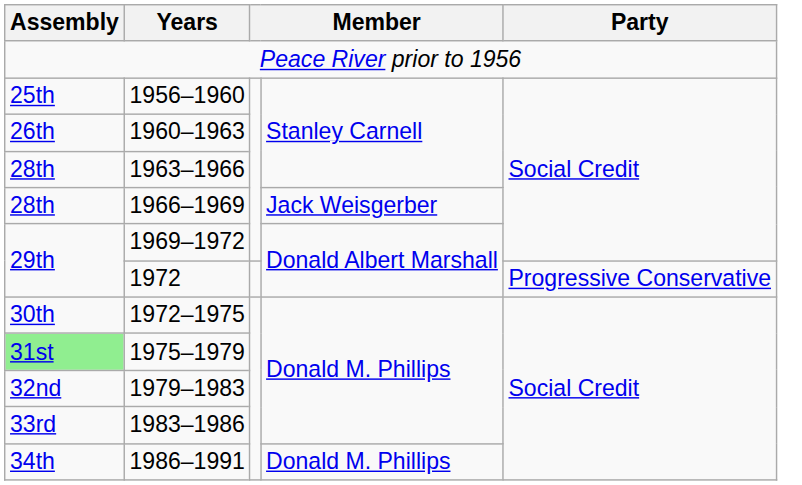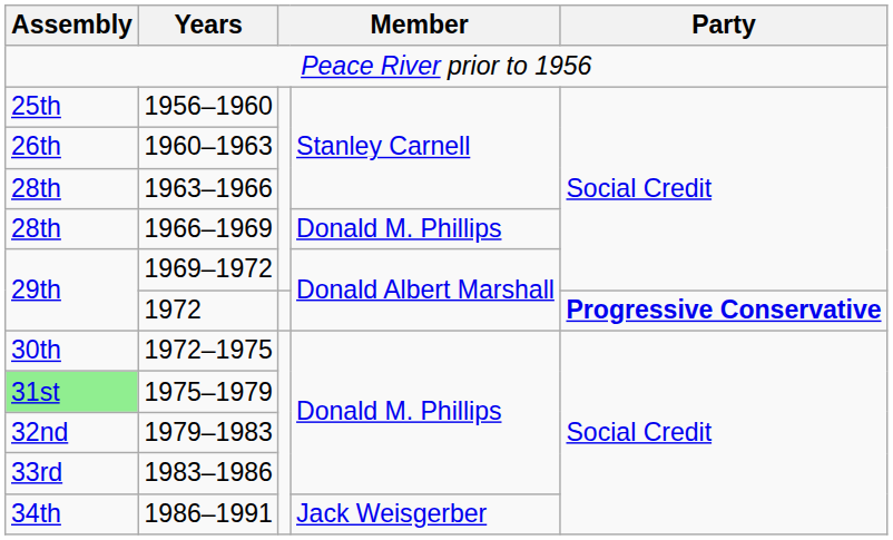1966–1969 | column 4: Jack Weisgerber -> Donald M. Phillips
1972 | Party: normal -> bold
1986–1991 | column 4: Donald M. Phillips -> Jack Weisgerber
